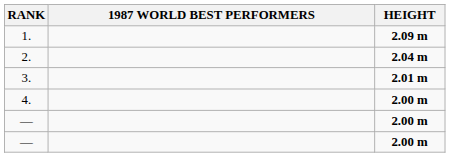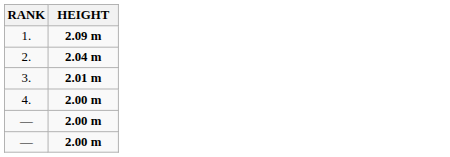- column: 1987 WORLD BEST PERFORMERS
